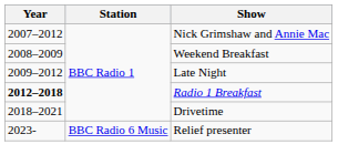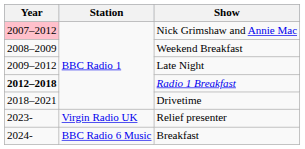Nick Grimshaw and Annie Mac | Year: no background -> pink background
Relief presenter | Station: BBC Radio 6 Music -> Virgin Radio UK
+ row: 2024- | BBC Radio 6 Music | Breakfast
